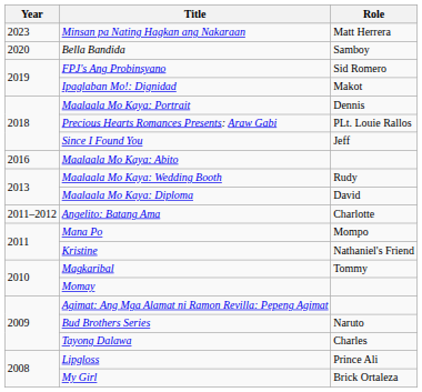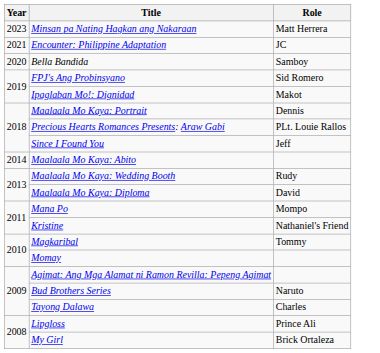+ row: 2021 | Encounter: Philippine Adaptation | JC
Maalaala Mo Kaya: Abito | Year: 2016 -> 2014
- row: 2011–2012 | Angelito: Batang Ama | Charlotte
